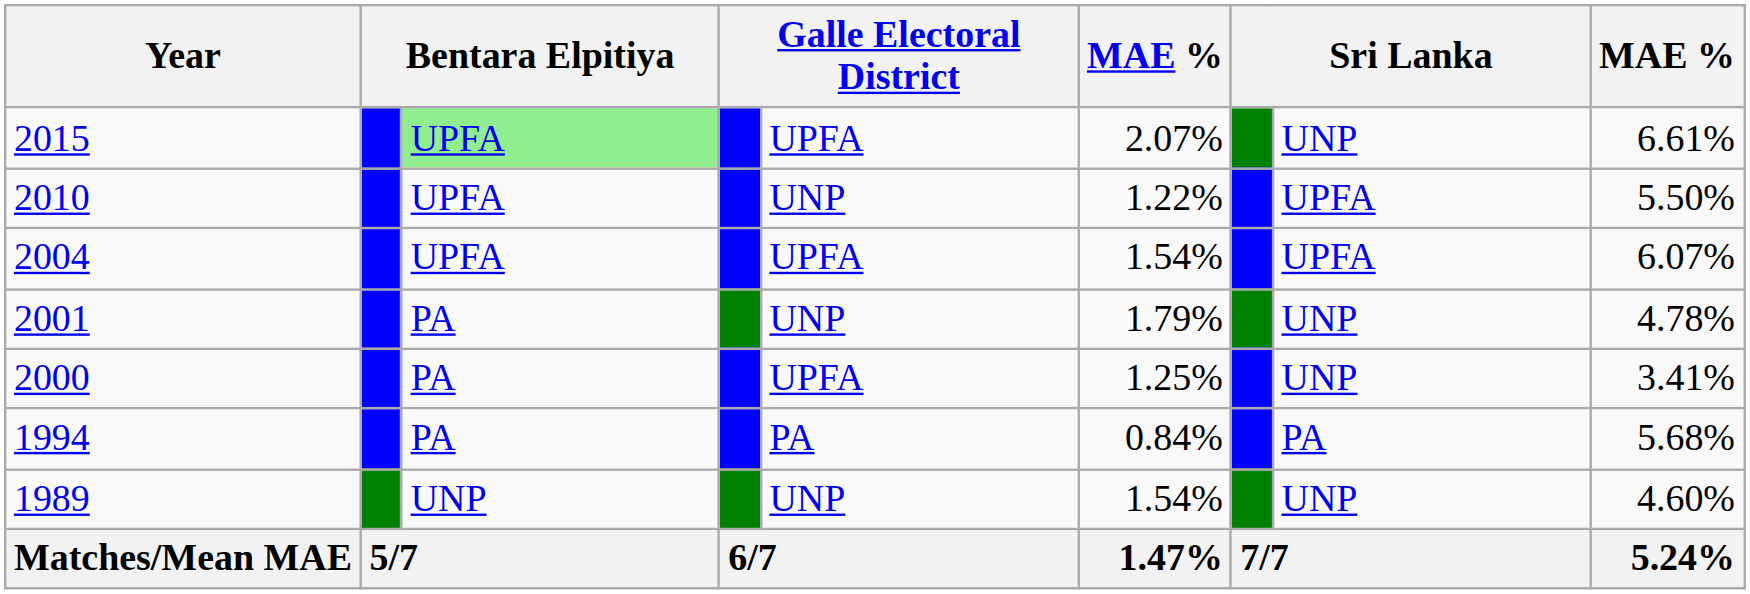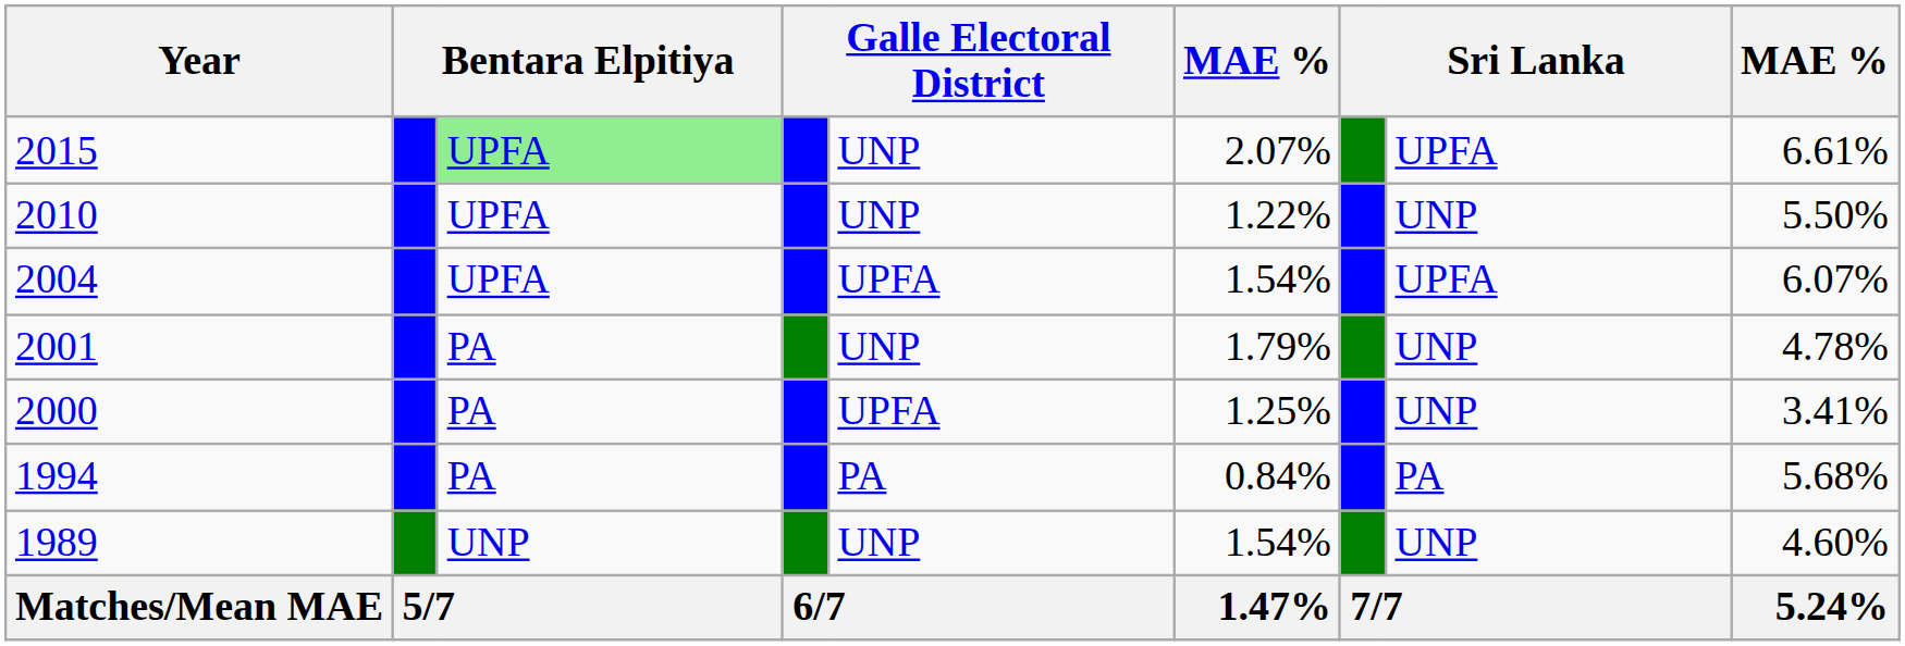2015 | column 5: UPFA -> UNP
2015 | column 8: UNP -> UPFA
2010 | column 8: UPFA -> UNP
